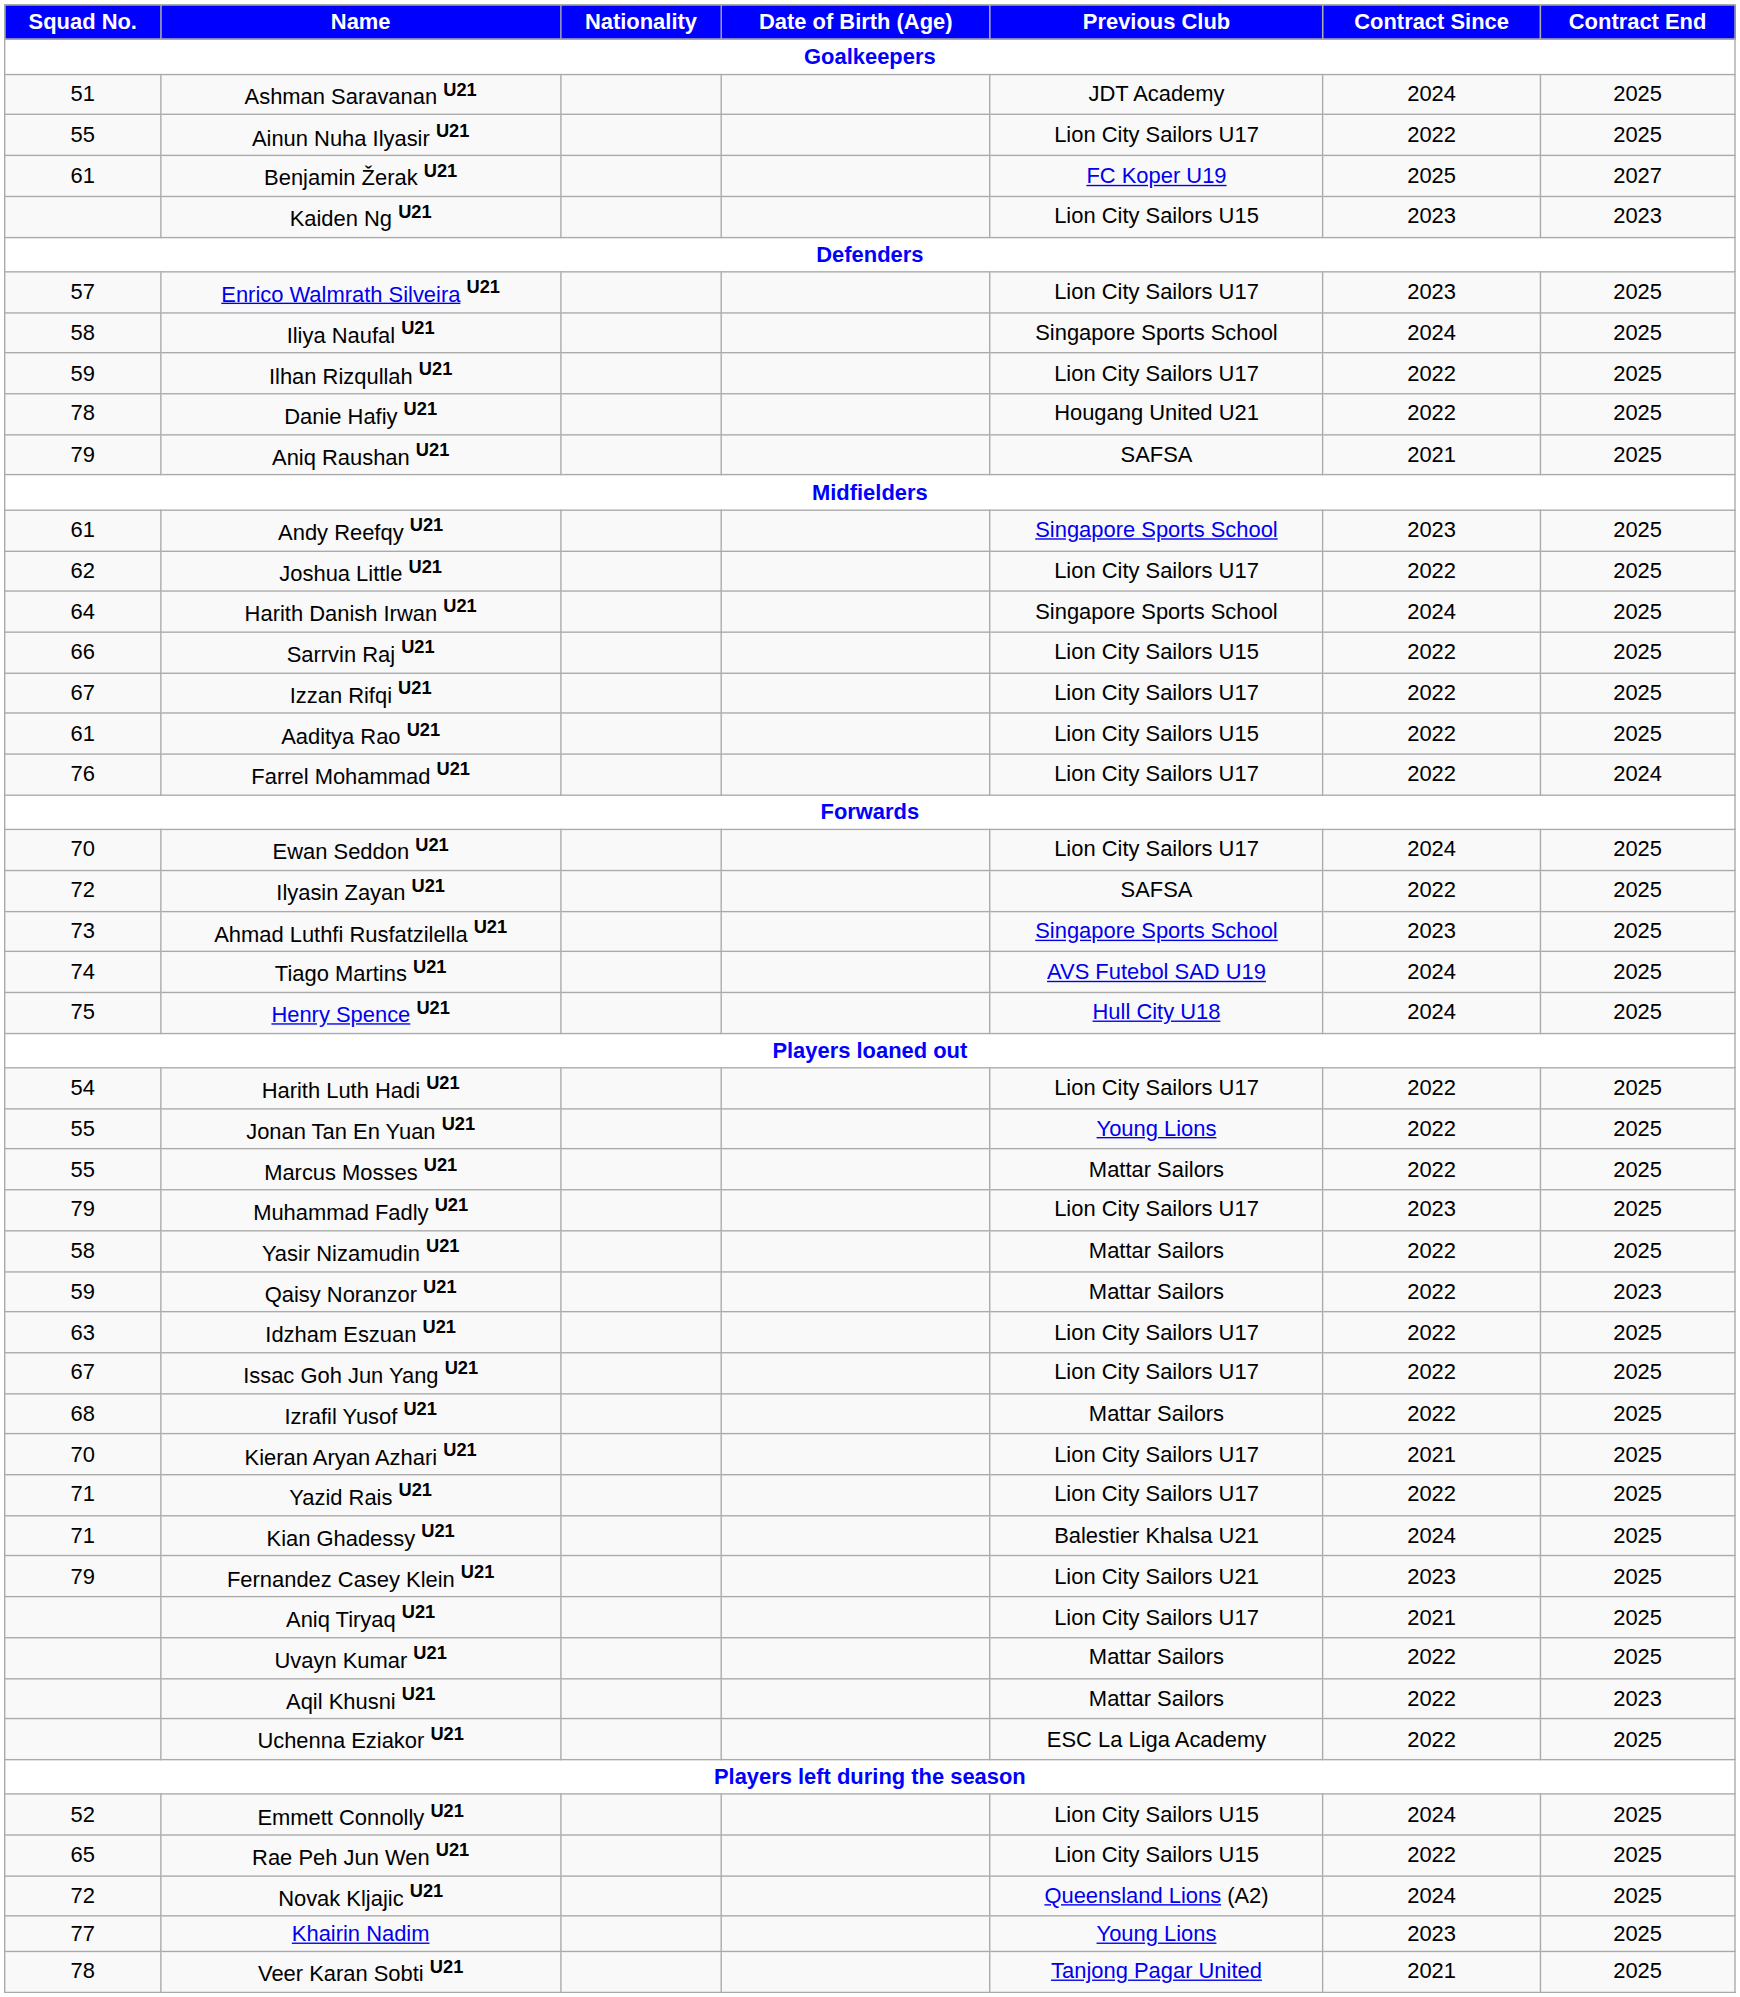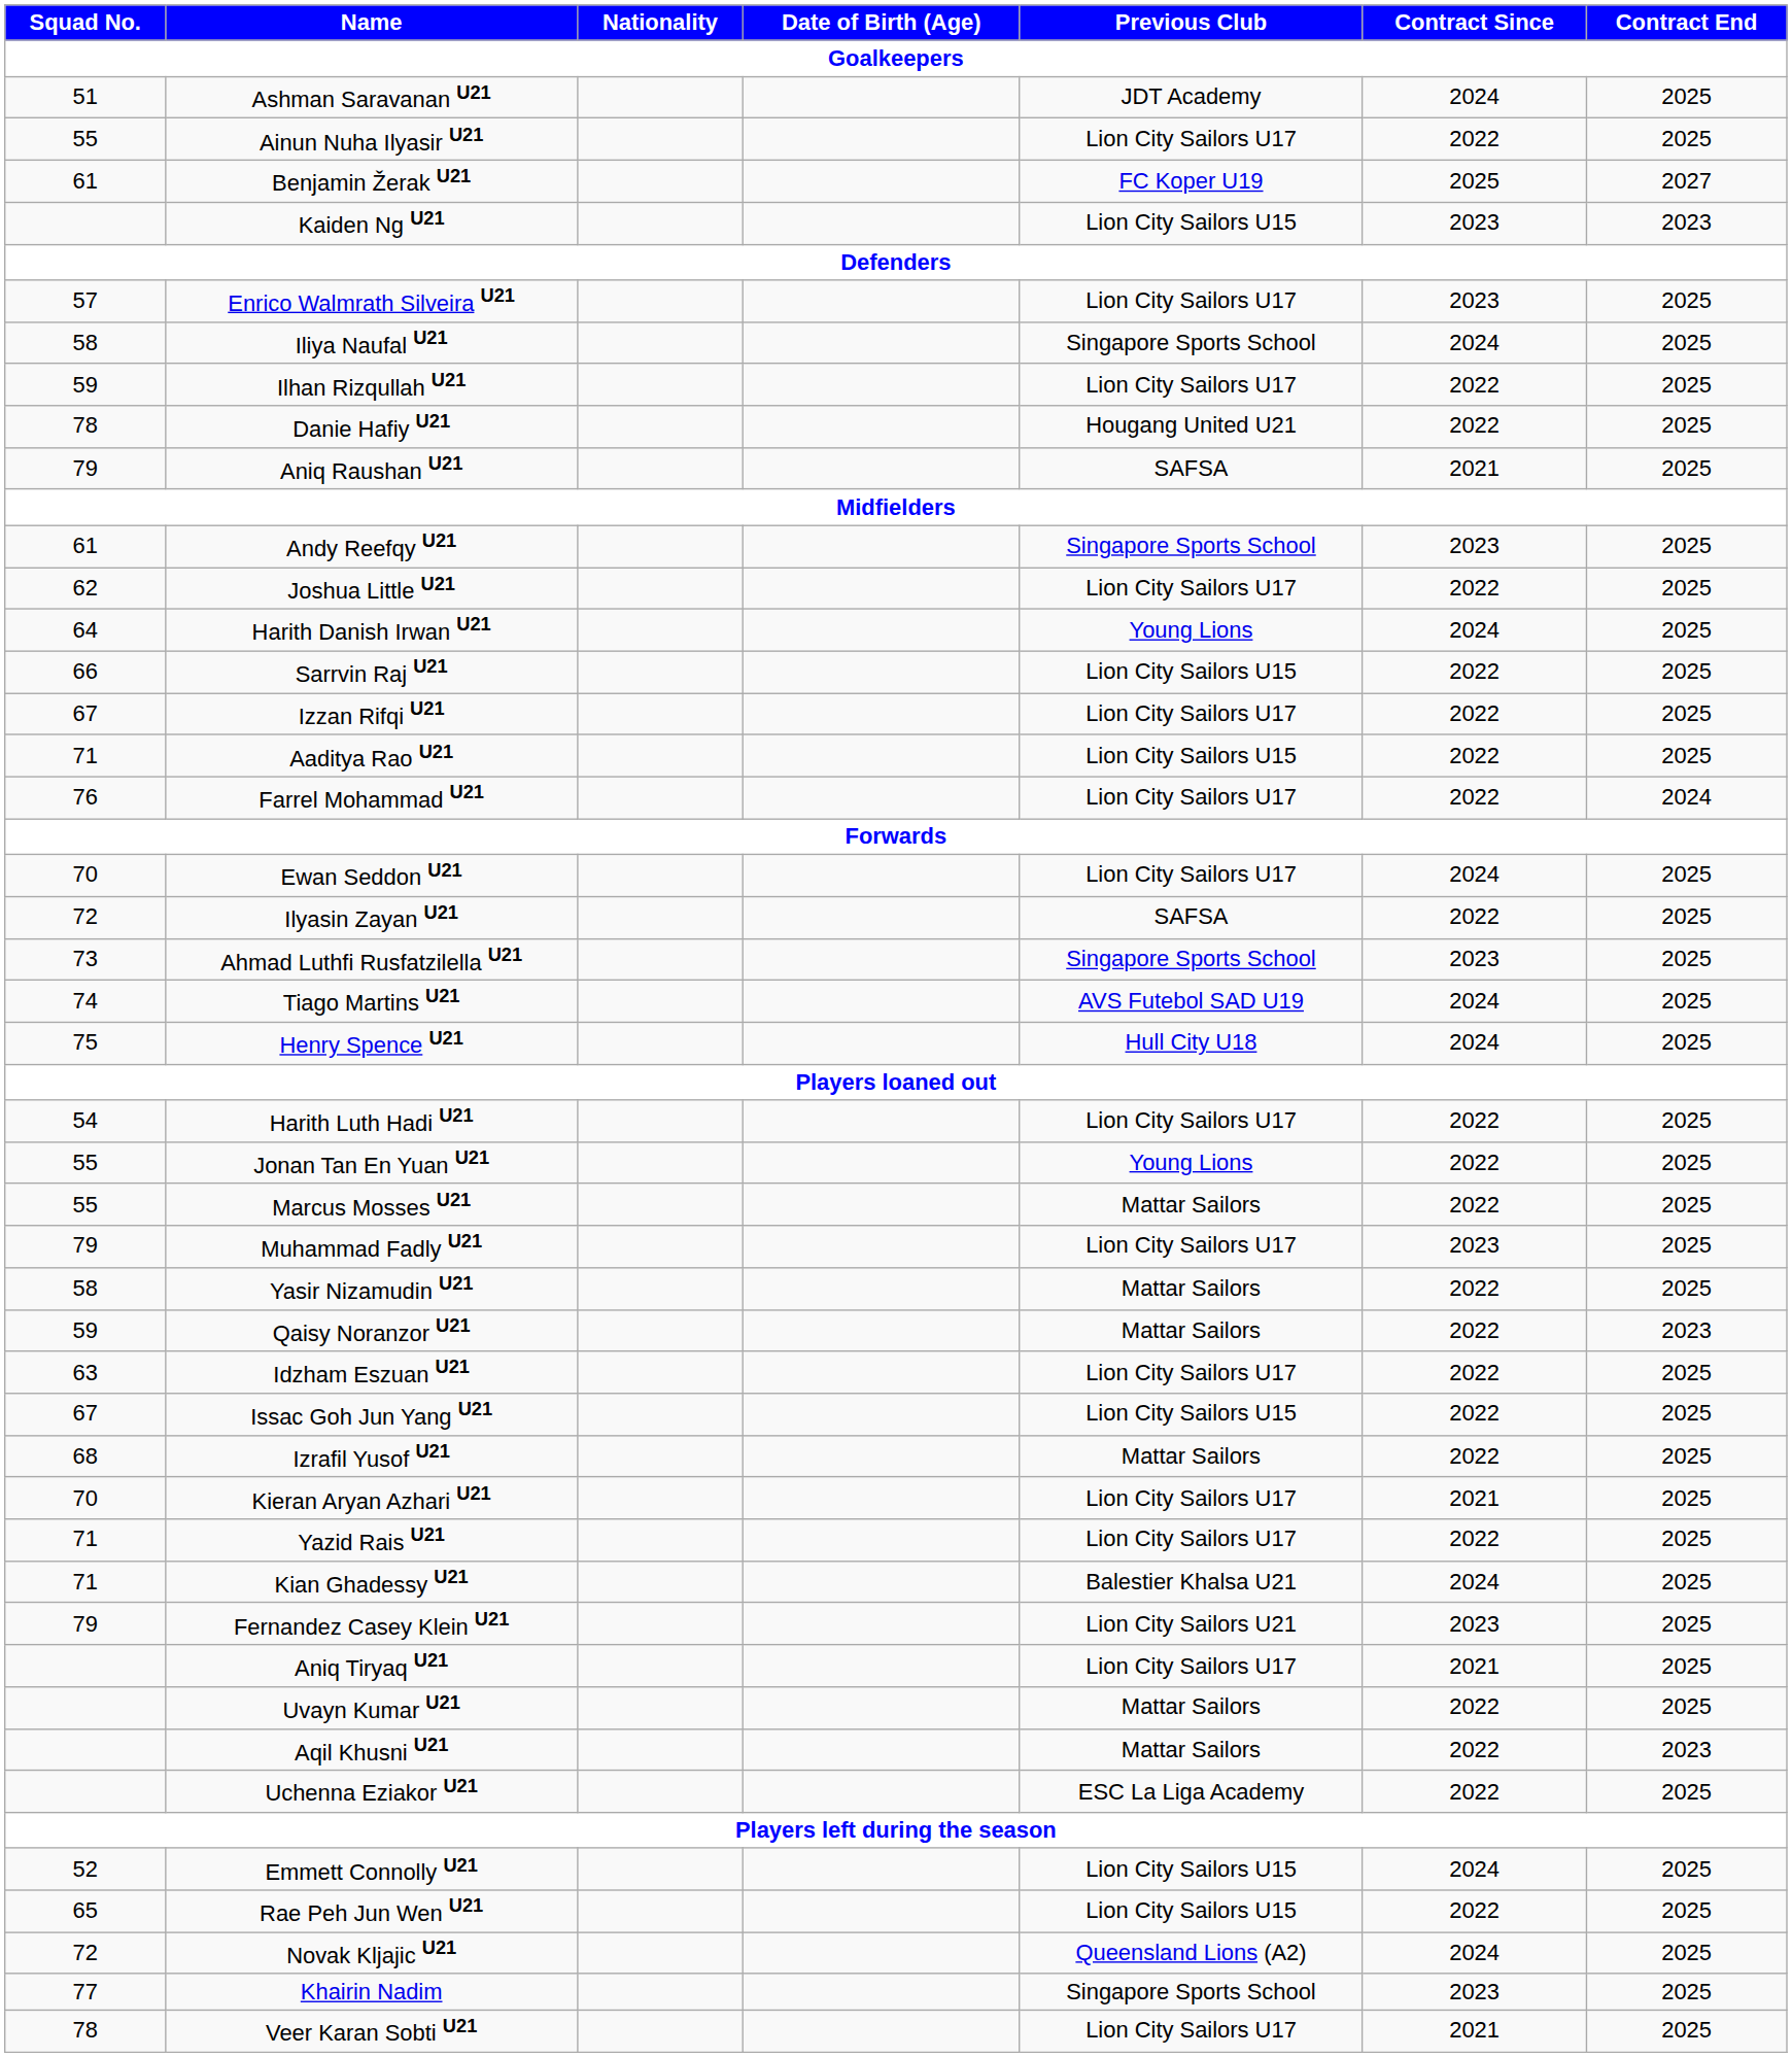Harith Danish Irwan U21 | Previous Club: Singapore Sports School -> Young Lions
Aaditya Rao U21 | Squad No.: 61 -> 71
Issac Goh Jun Yang U21 | Previous Club: Lion City Sailors U17 -> Lion City Sailors U15
Khairin Nadim | Previous Club: Young Lions -> Singapore Sports School
Veer Karan Sobti U21 | Previous Club: Tanjong Pagar United -> Lion City Sailors U17
